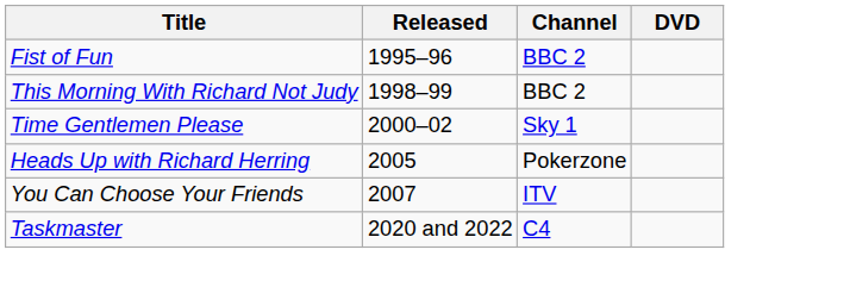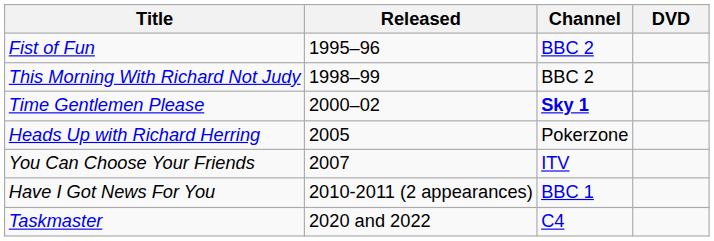Time Gentlemen Please | Channel: normal -> bold
+ row: Have I Got News For You | 2010-2011 (2 appearances) | BBC 1
